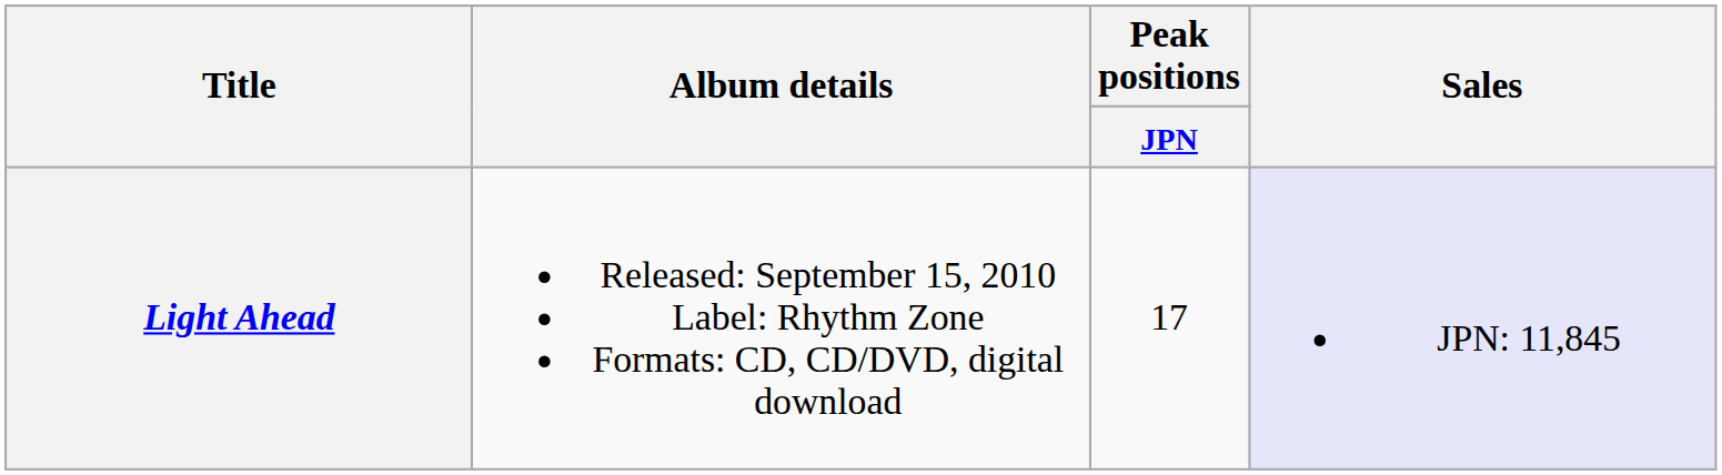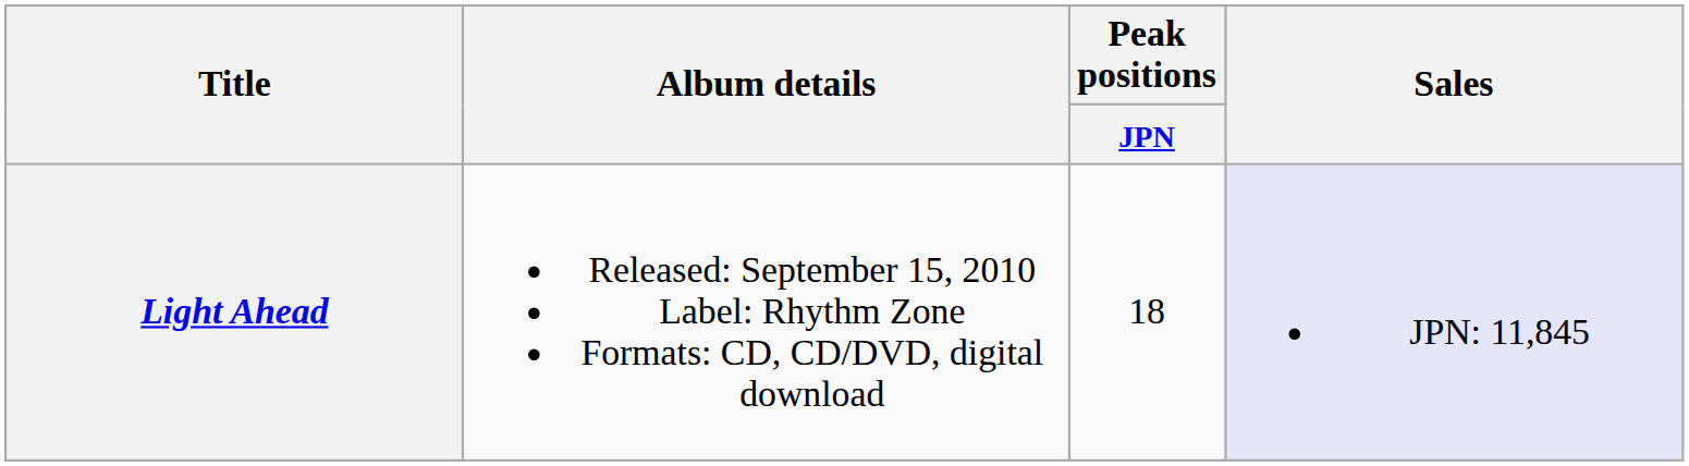Light Ahead | Peak positions / JPN: 17 -> 18
